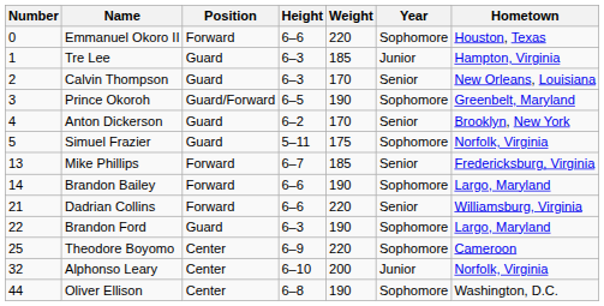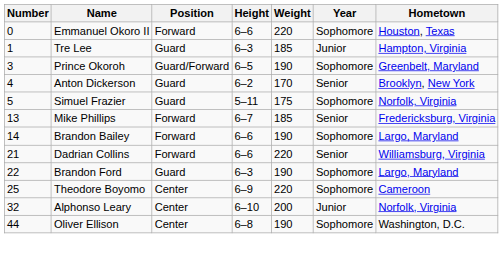- row: 2 | Calvin Thompson | Guard | 6–3 | 170 | Senior | New Orleans, Louisiana
